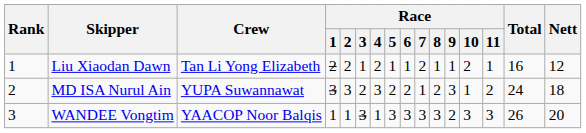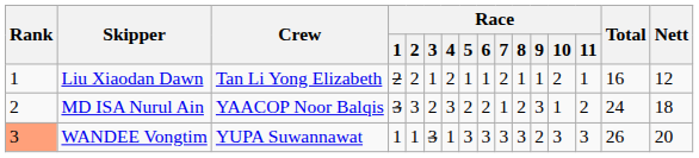MD ISA Nurul Ain | Crew: YUPA Suwannawat -> YAACOP Noor Balqis
WANDEE Vongtim | Rank: no background -> lightsalmon background
WANDEE Vongtim | Crew: YAACOP Noor Balqis -> YUPA Suwannawat
